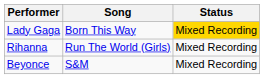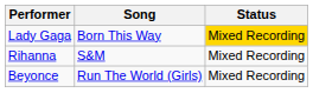Rihanna | Song: Run The World (Girls) -> S&M
Beyonce | Song: S&M -> Run The World (Girls)
